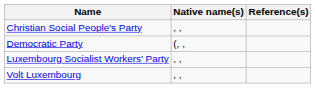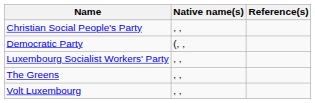+ row: The Greens | , ,
